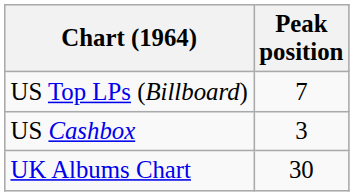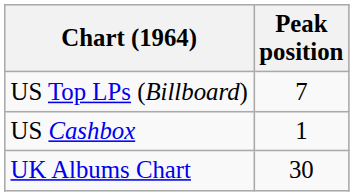US Cashbox | Peak position: 3 -> 1
